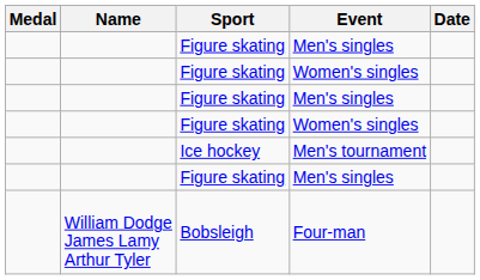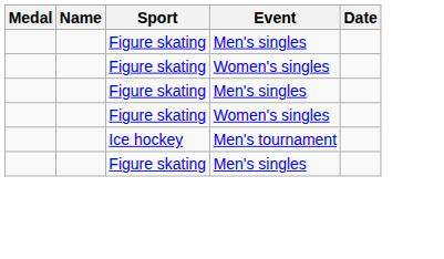- row: William Dodge James Lamy Arthur Tyler | Bobsleigh | Four-man
